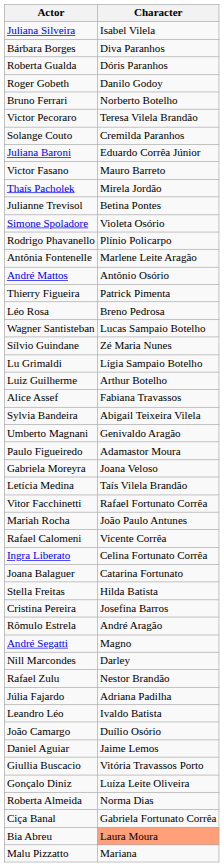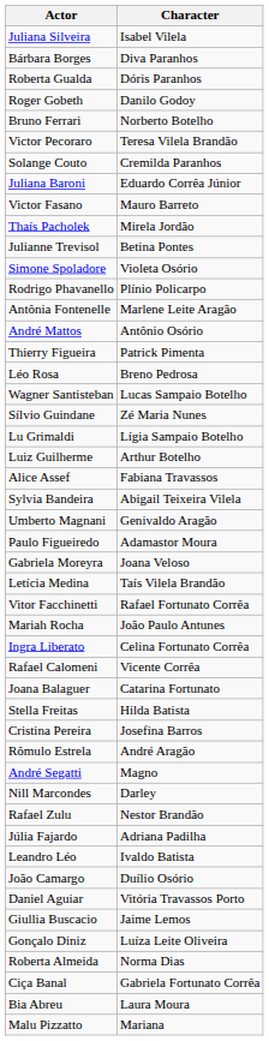rows swapped: Rafael Calomeni <-> Ingra Liberato
Daniel Aguiar | Character: Jaime Lemos -> Vitória Travassos Porto
Giullia Buscacio | Character: Vitória Travassos Porto -> Jaime Lemos
Bia Abreu | Character: lightsalmon background -> no background
